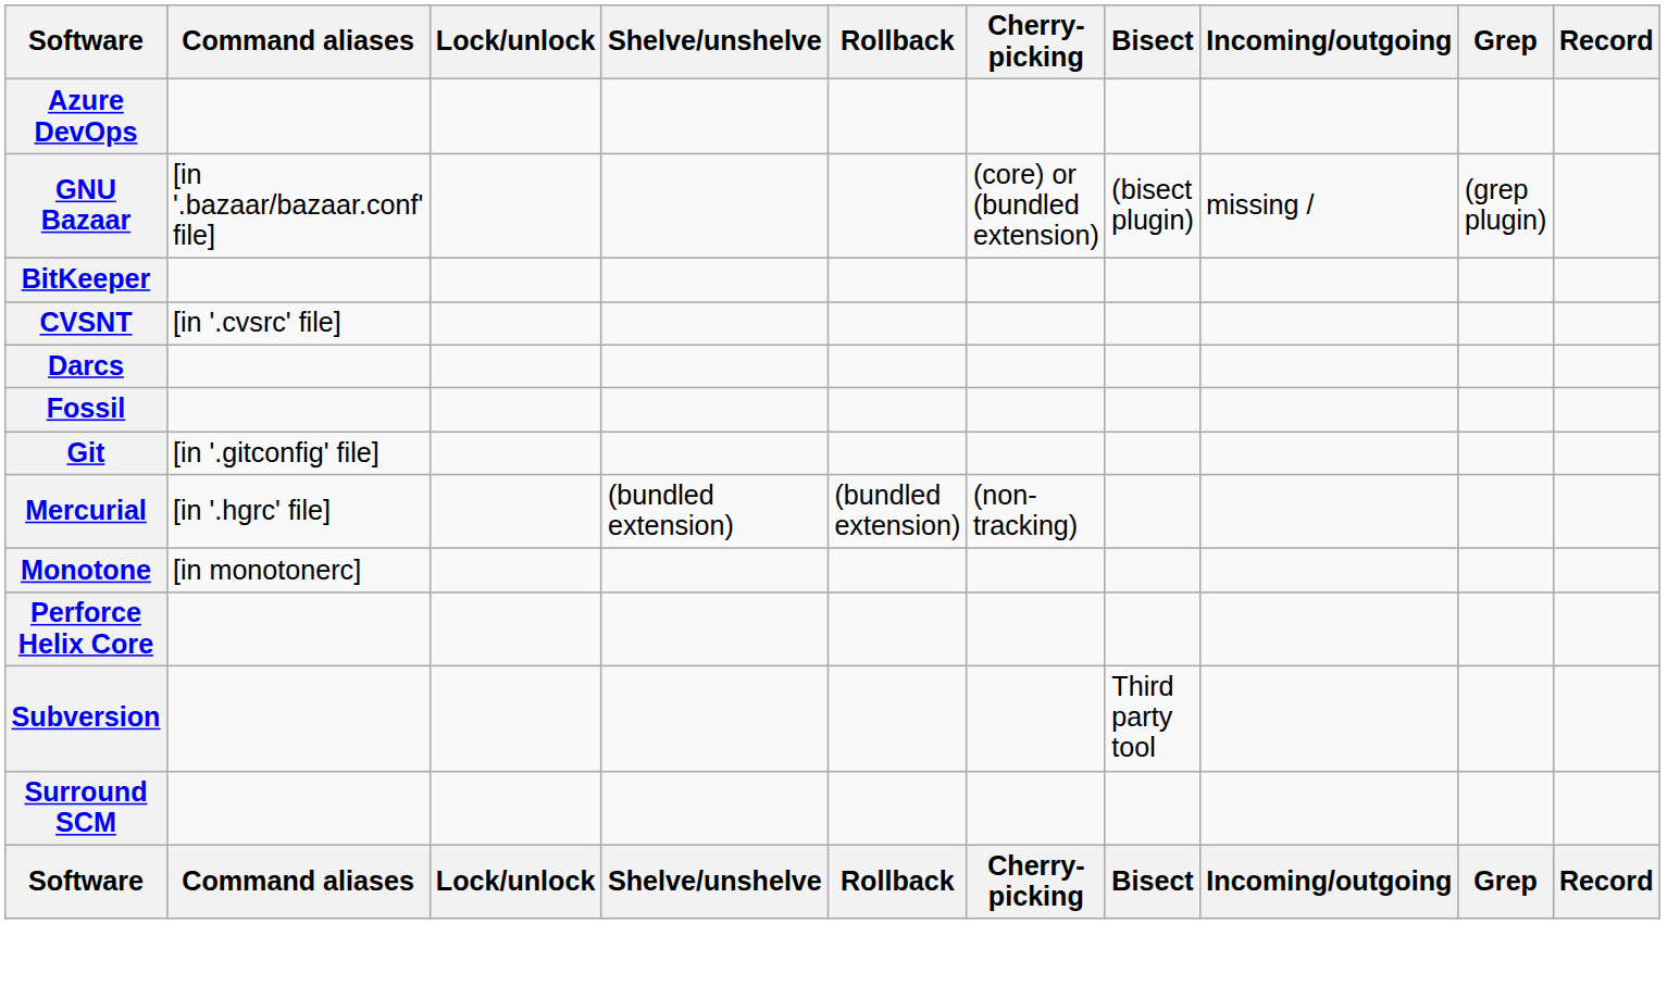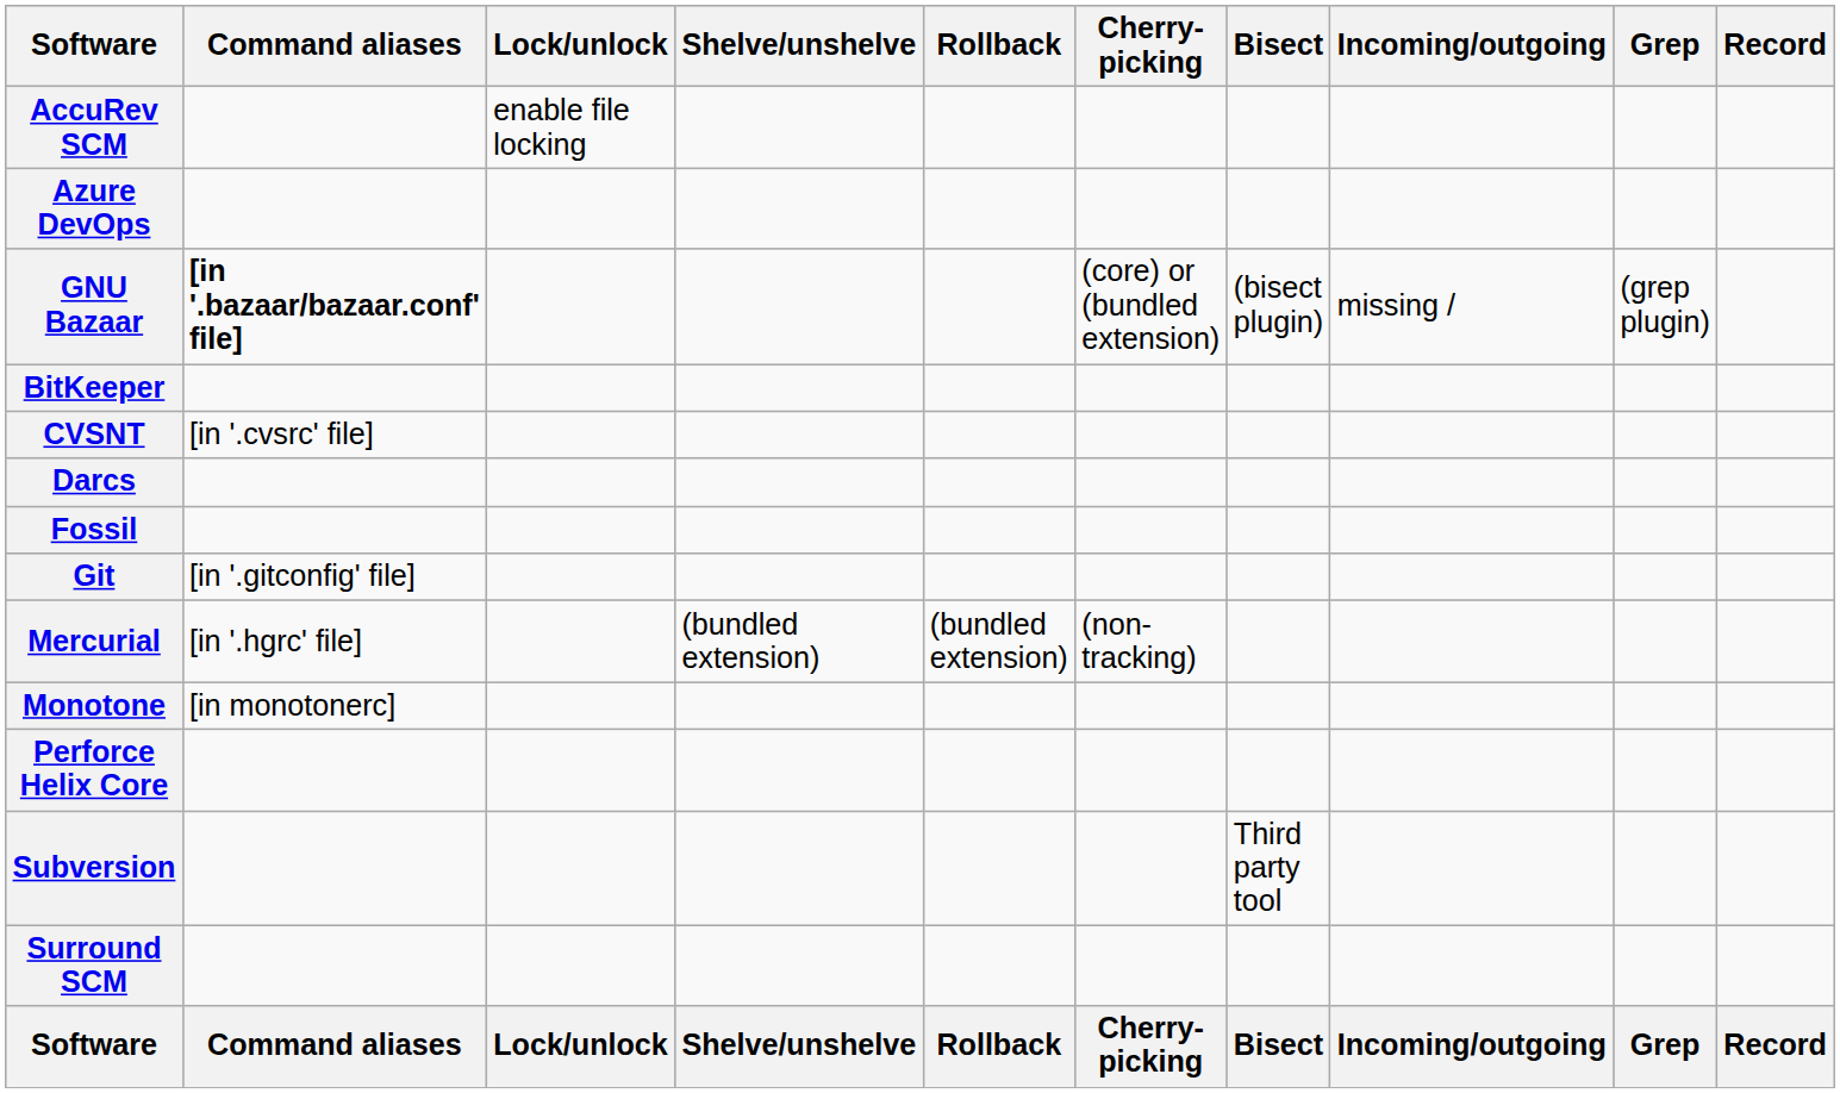+ row: AccuRev SCM | enable file locking
GNU Bazaar | Command aliases: normal -> bold
